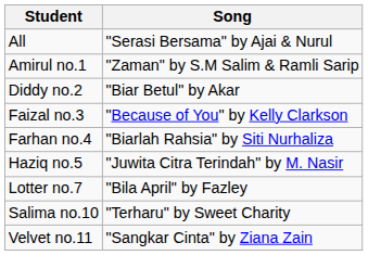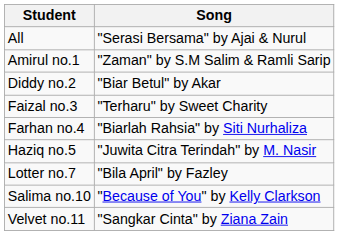Faizal no.3 | Song: "Because of You" by Kelly Clarkson -> "Terharu" by Sweet Charity
Salima no.10 | Song: "Terharu" by Sweet Charity -> "Because of You" by Kelly Clarkson
